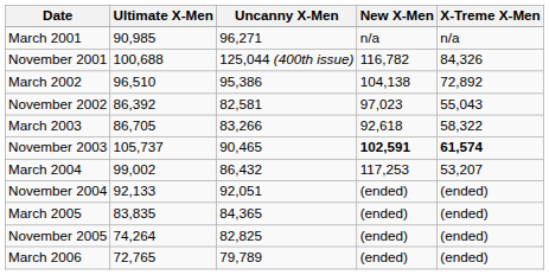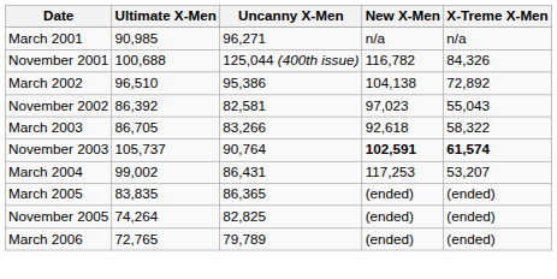November 2003 | Uncanny X-Men: 90,465 -> 90,764
March 2004 | Uncanny X-Men: 86,432 -> 86,431
- row: November 2004 | 92,133 | 92,051 | (ended) | (ended)
March 2005 | Uncanny X-Men: 84,365 -> 86,365
